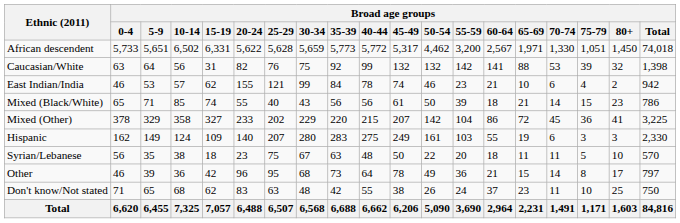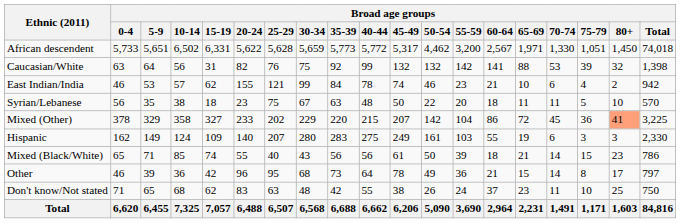rows swapped: Mixed (Black/White) <-> Syrian/Lebanese
Mixed (Other) | Broad age groups / 80+: no background -> lightsalmon background
